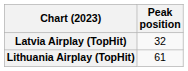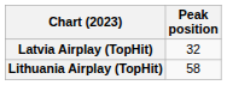Lithuania Airplay (TopHit) | Peak position: 61 -> 58
